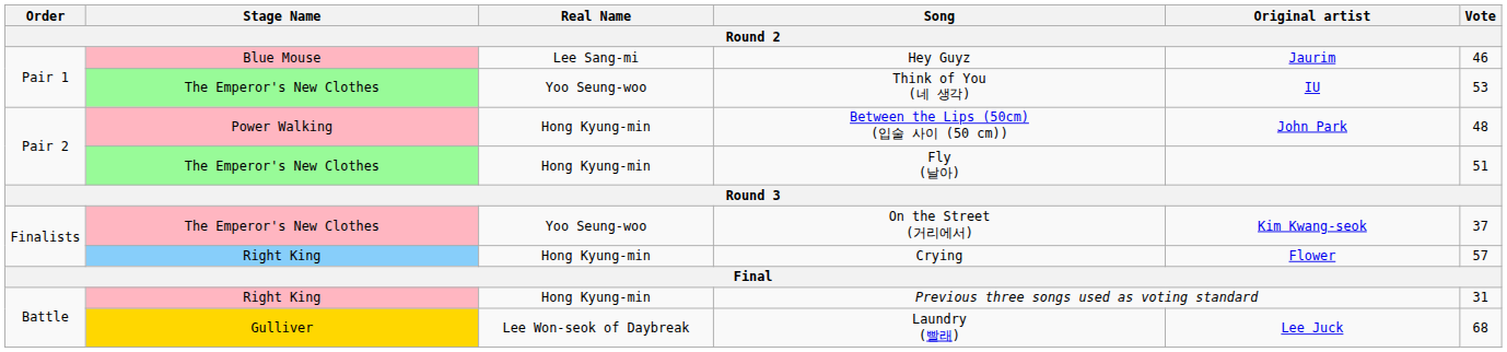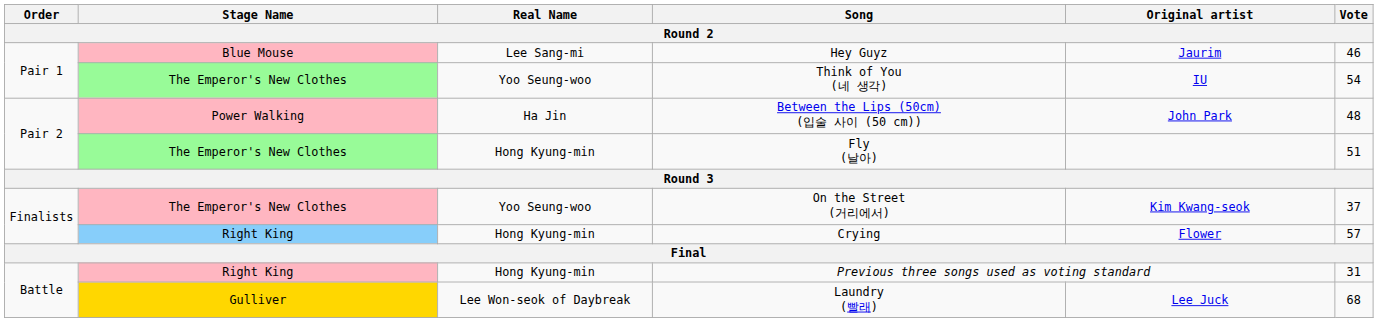Think of You (네 생각) | Vote: 53 -> 54
Between the Lips (50cm) (입술 사이 (50 cm)) | Real Name: Hong Kyung-min -> Ha Jin
